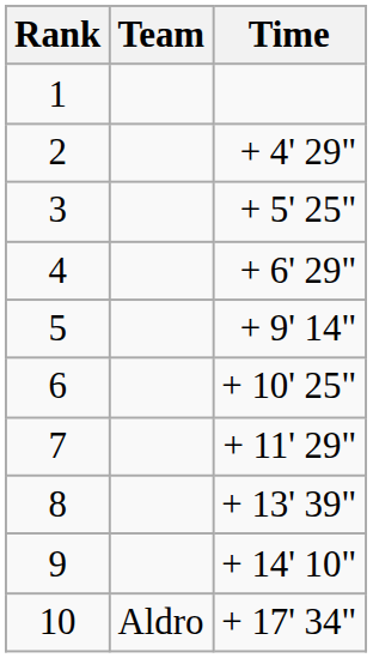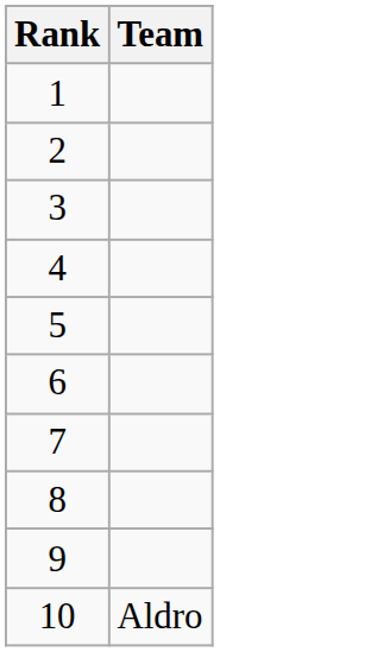- column: Time | + 4' 29" | + 5' 25" | + 6' 29" | + 9' 14" | + 10' 25" | + 11' 29" | + 13' 39" | + 14' 10" | + 17' 34"
